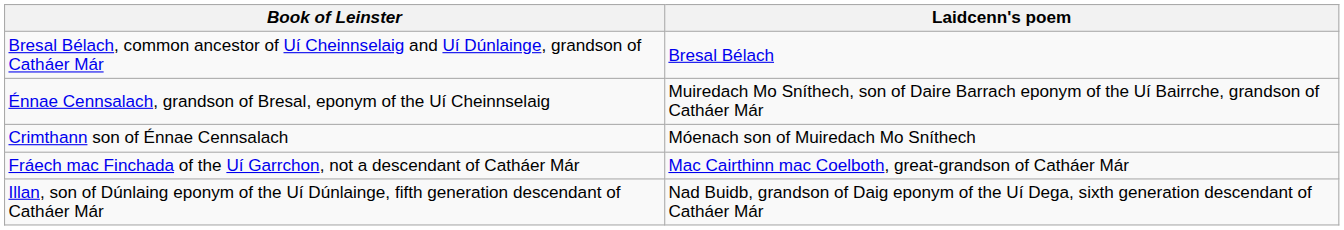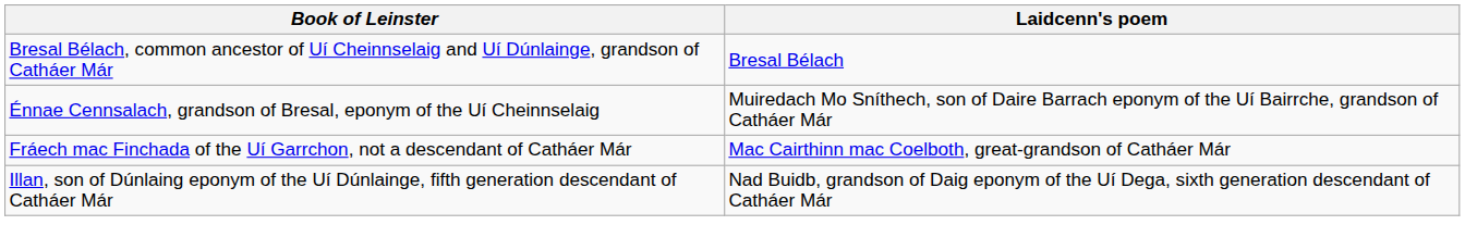- row: Crimthann son of Énnae Cennsalach | Móenach son of Muiredach Mo Sníthech
